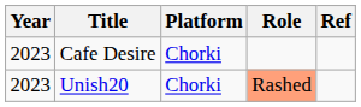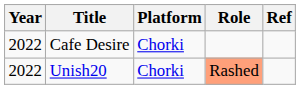Cafe Desire | Year: 2023 -> 2022
Unish20 | Year: 2023 -> 2022
